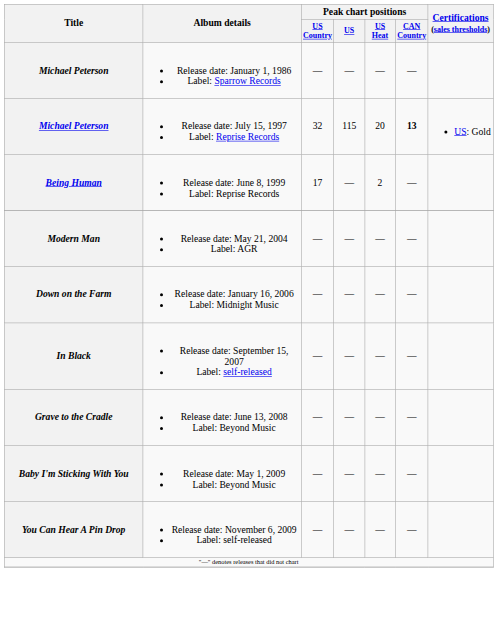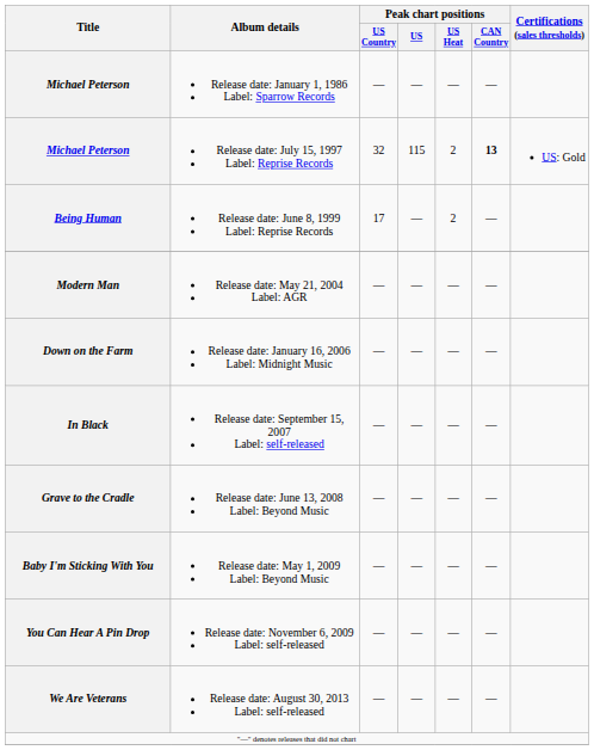Release date: July 15, 1997 Label: Reprise Records | Peak chart positions / US Heat: 20 -> 2
+ row: We Are Veterans | Release date: August 30, 2013 Label: self-released | — | — | — | —
